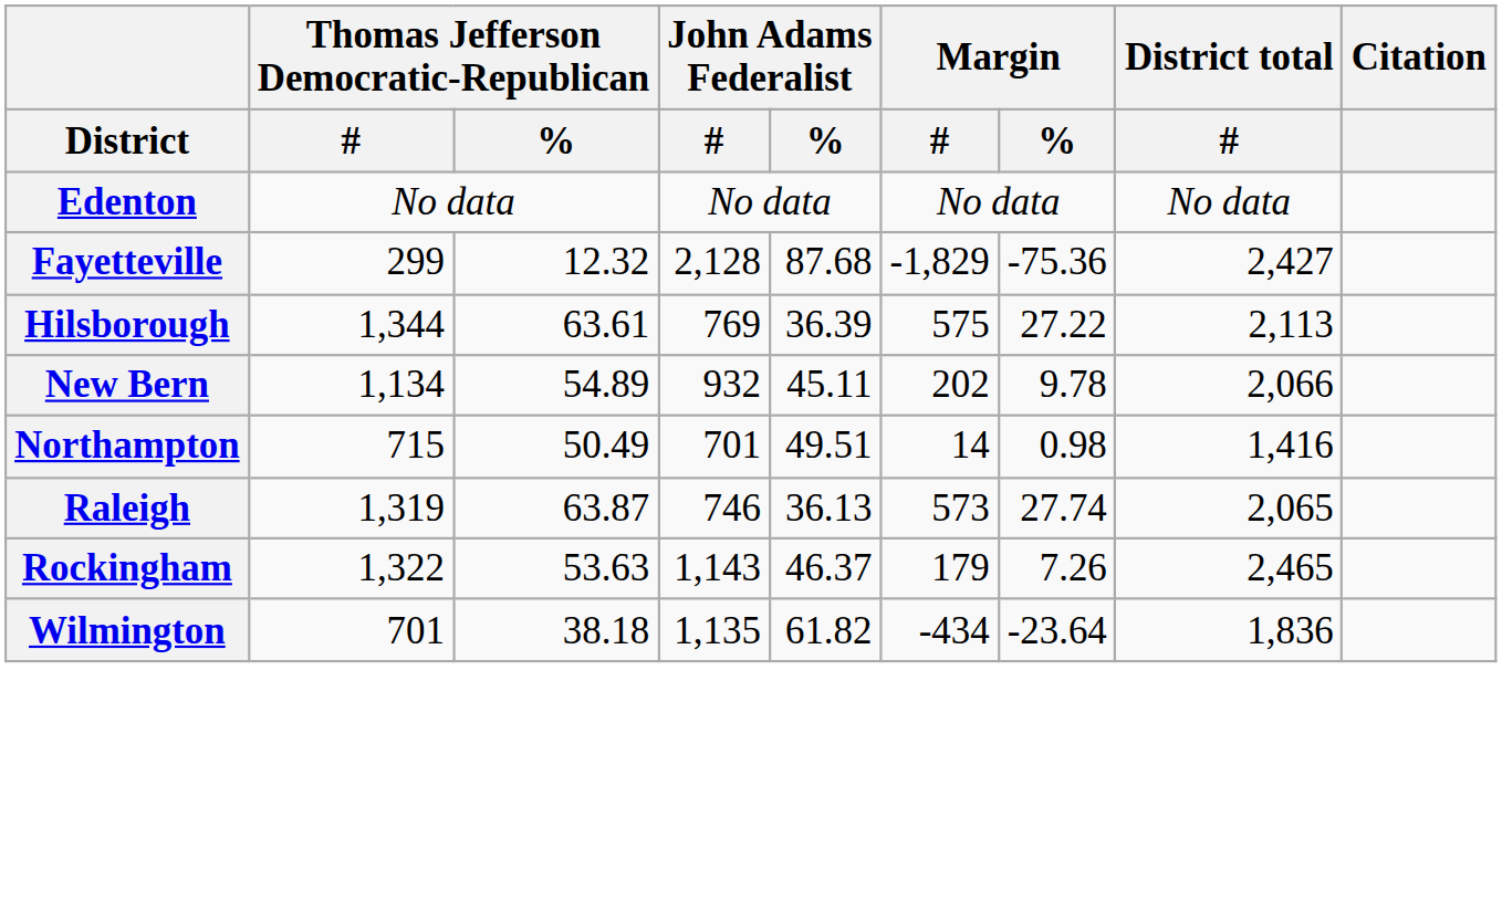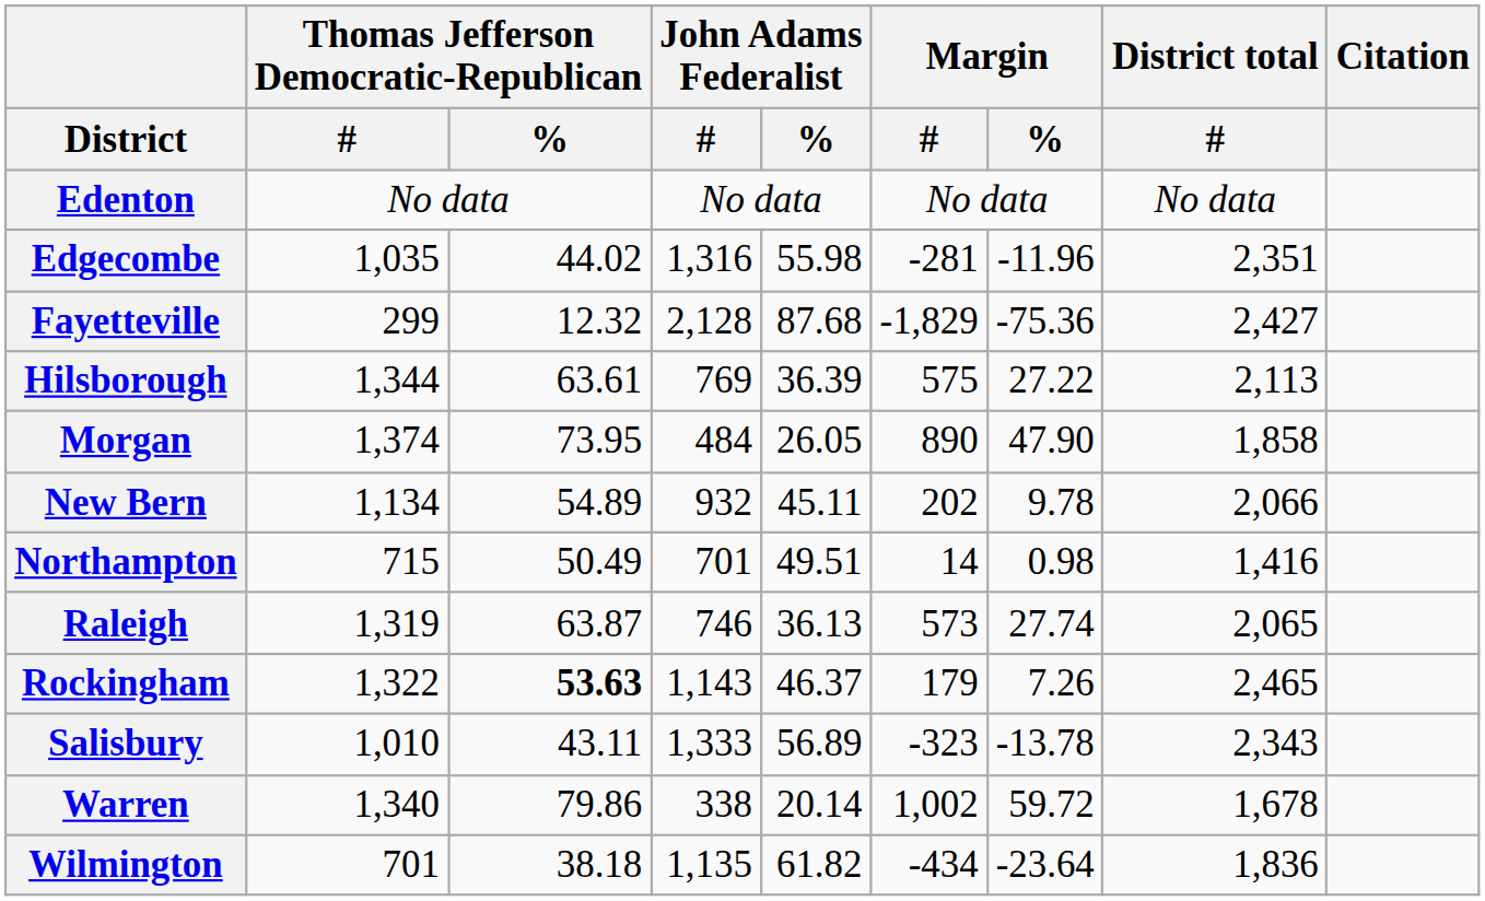+ row: Edgecombe | 1,035 | 44.02 | 1,316 | 55.98 | -281 | -11.96 | 2,351
+ row: Morgan | 1,374 | 73.95 | 484 | 26.05 | 890 | 47.90 | 1,858
Rockingham | Thomas Jefferson Democratic-Republican / %: normal -> bold
+ row: Salisbury | 1,010 | 43.11 | 1,333 | 56.89 | -323 | -13.78 | 2,343
+ row: Warren | 1,340 | 79.86 | 338 | 20.14 | 1,002 | 59.72 | 1,678
